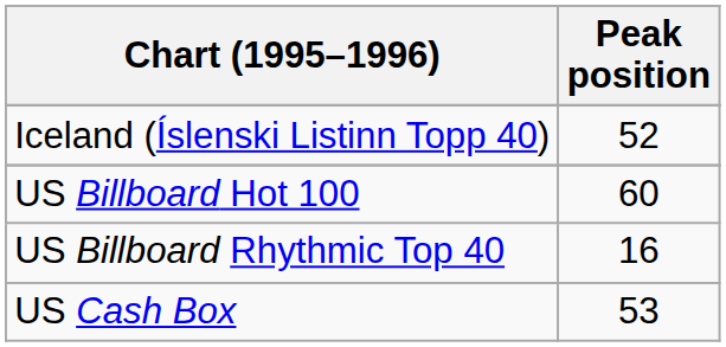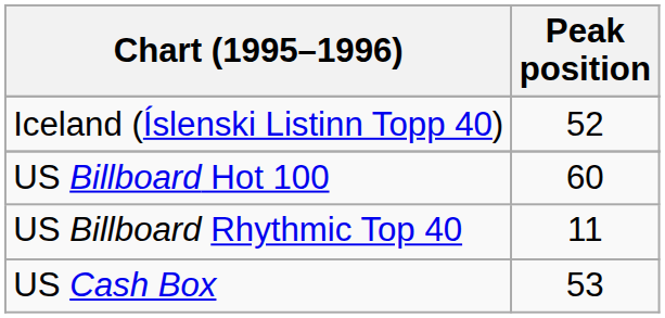US Billboard Rhythmic Top 40 | Peak position: 16 -> 11
